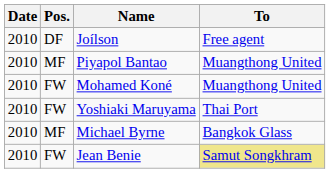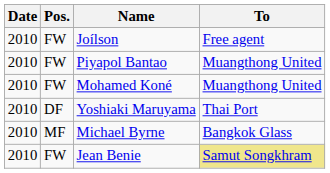Joílson | Pos.: DF -> FW
Piyapol Bantao | Pos.: MF -> FW
Yoshiaki Maruyama | Pos.: FW -> DF
